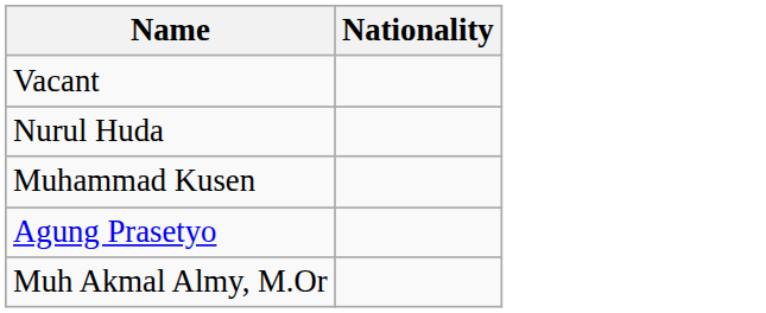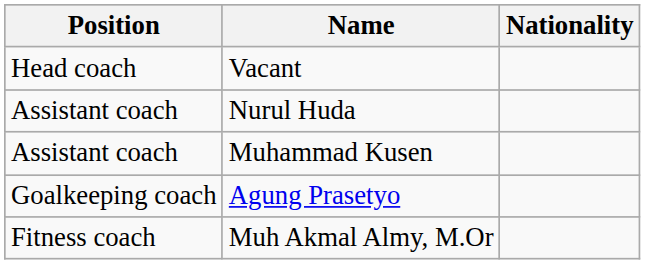+ column: Position | Head coach | Assistant coach | Assistant coach | Goalkeeping coach | Fitness coach
